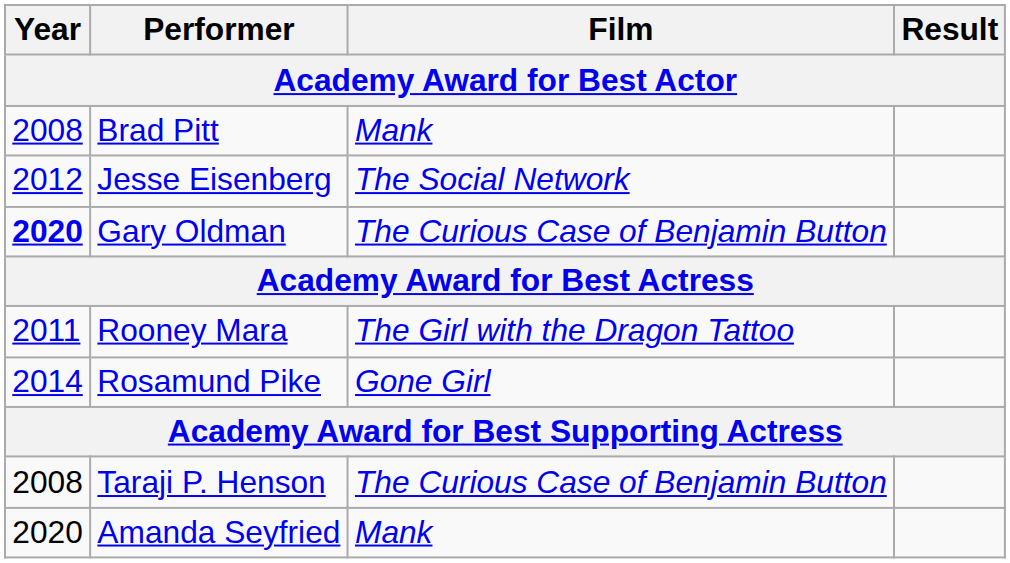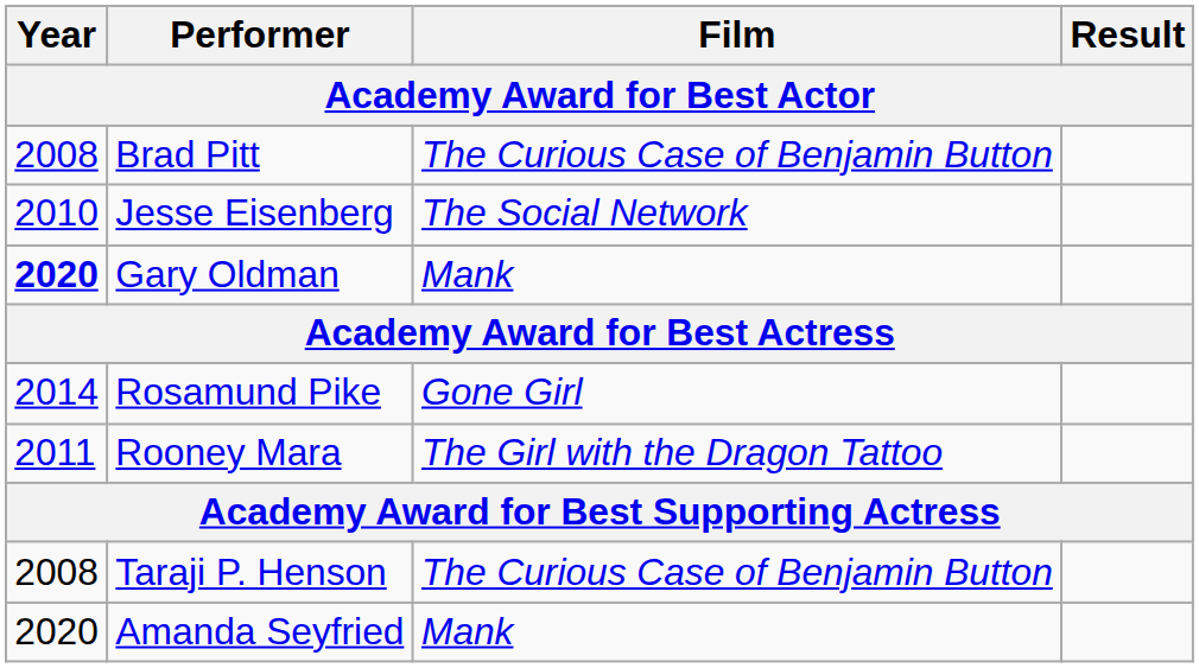Brad Pitt | Film: Mank -> The Curious Case of Benjamin Button
Jesse Eisenberg | Year: 2012 -> 2010
Gary Oldman | Film: The Curious Case of Benjamin Button -> Mank
rows swapped: Rooney Mara <-> Rosamund Pike
